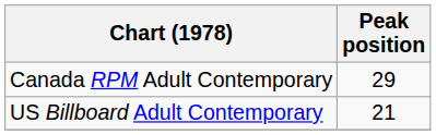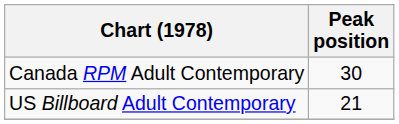Canada RPM Adult Contemporary | Peak position: 29 -> 30
